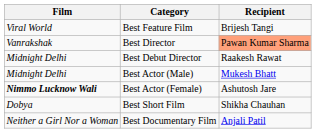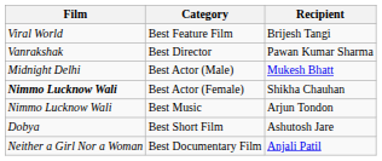Best Director | Recipient: lightsalmon background -> no background
- row: Midnight Delhi | Best Debut Director | Raakesh Rawat
Best Actor (Female) | Recipient: Ashutosh Jare -> Shikha Chauhan
+ row: Nimmo Lucknow Wali | Best Music | Arjun Tondon
Best Short Film | Recipient: Shikha Chauhan -> Ashutosh Jare
